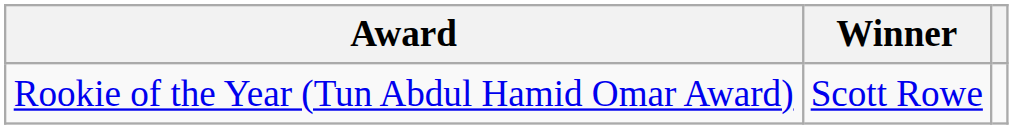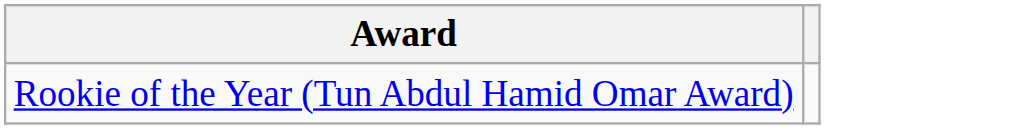- column: Winner | Scott Rowe
